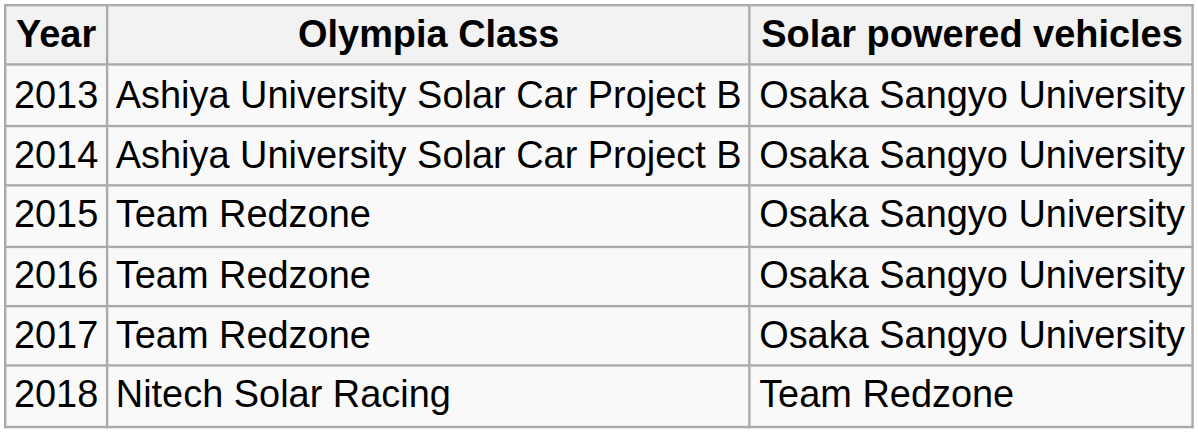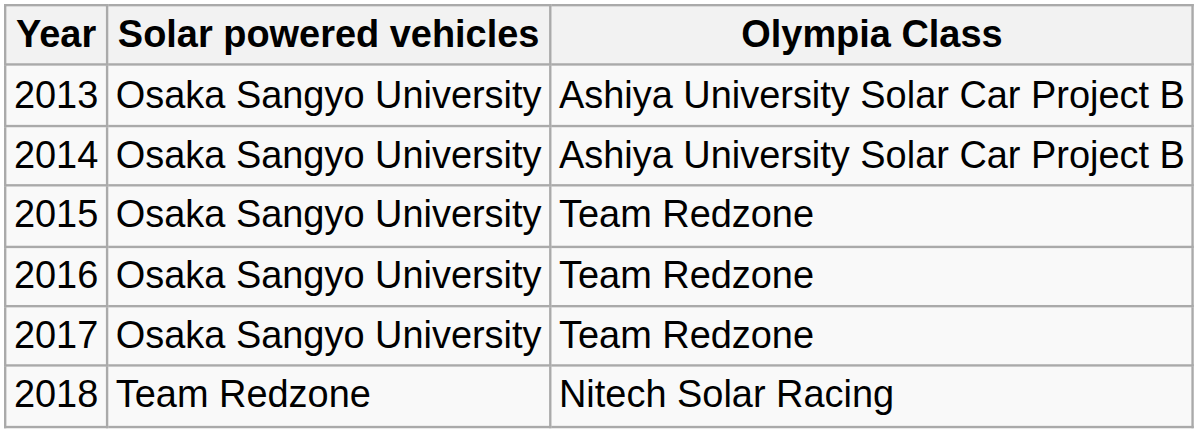columns swapped: Solar powered vehicles <-> Olympia Class
